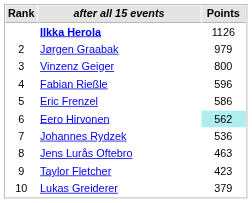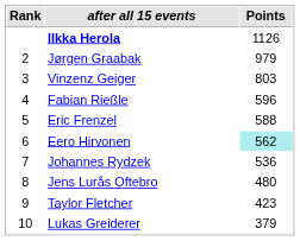Vinzenz Geiger | Points: 800 -> 803
Eric Frenzel | Points: 586 -> 588
Jens Lurås Oftebro | Points: 463 -> 480
